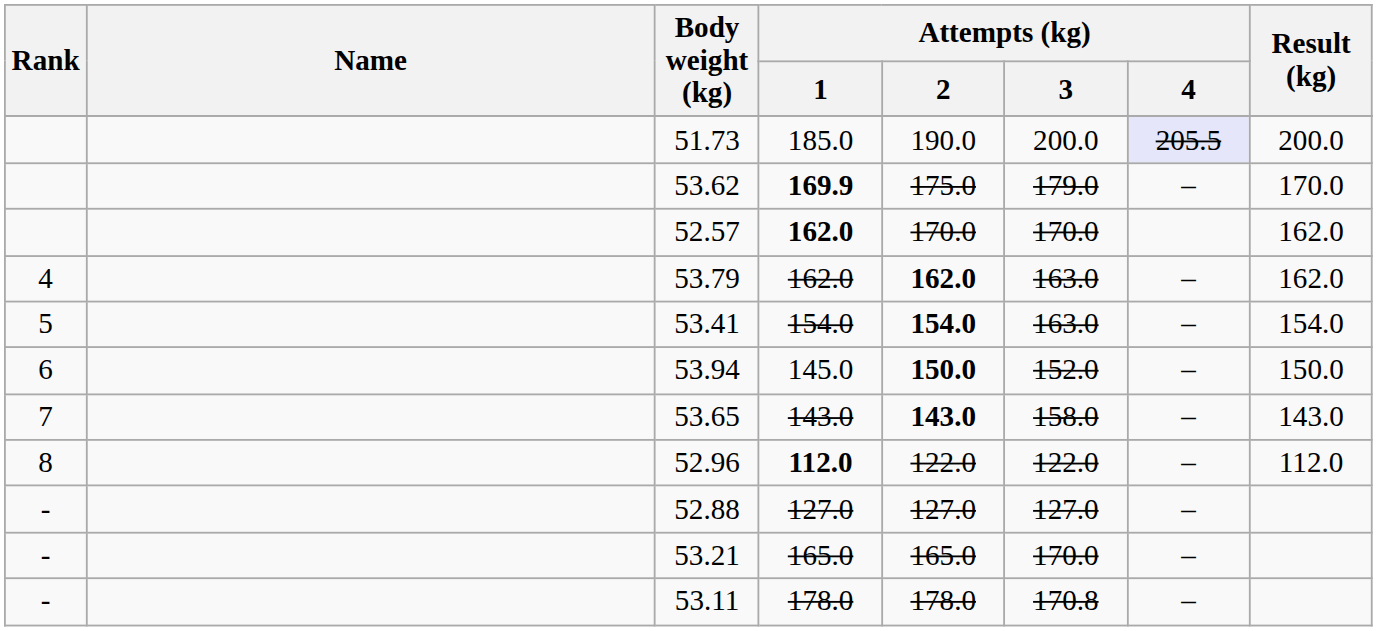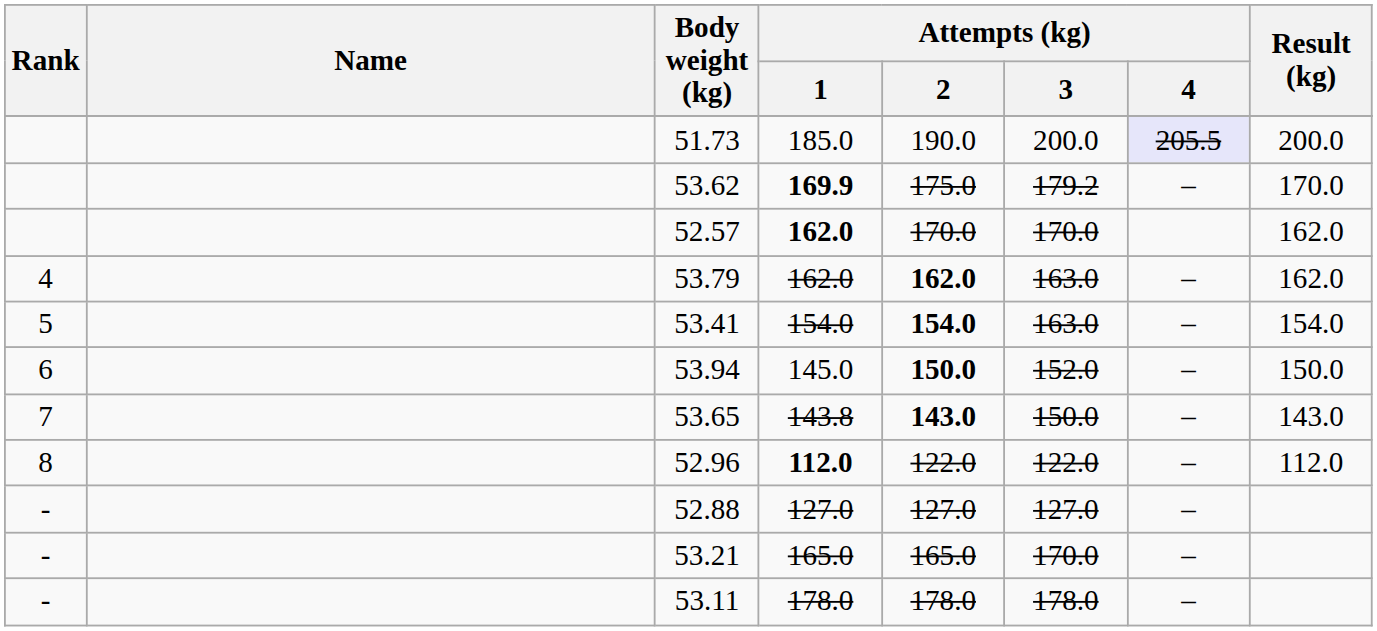53.62 | Attempts (kg) / 3: 179.0 -> 179.2
53.65 | Attempts (kg) / 1: 143.0 -> 143.8
53.65 | Attempts (kg) / 3: 158.0 -> 150.0
53.11 | Attempts (kg) / 3: 170.8 -> 178.0
